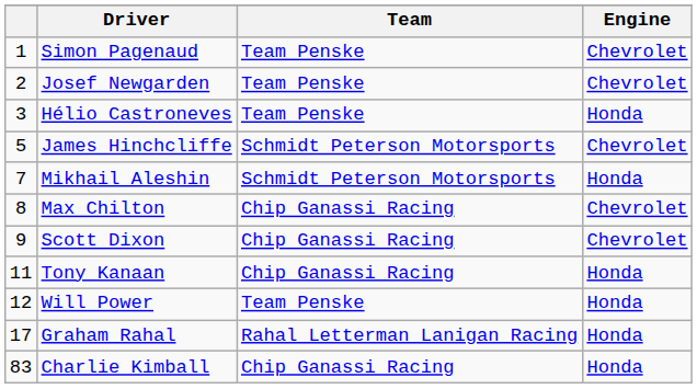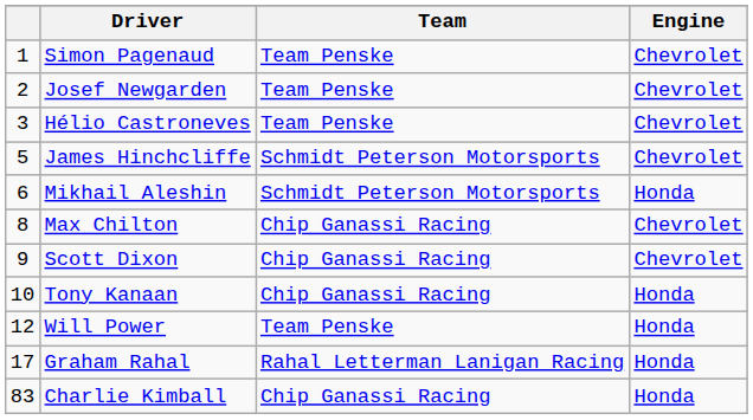Hélio Castroneves | Engine: Honda -> Chevrolet
Mikhail Aleshin | column 1: 7 -> 6
Tony Kanaan | column 1: 11 -> 10
